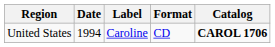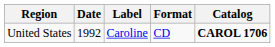United States | Date: 1994 -> 1992
